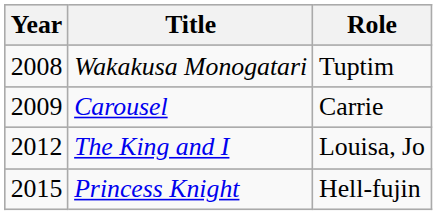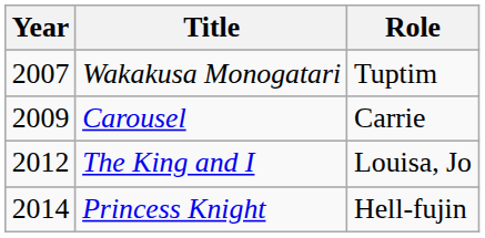Wakakusa Monogatari | Year: 2008 -> 2007
Princess Knight | Year: 2015 -> 2014
